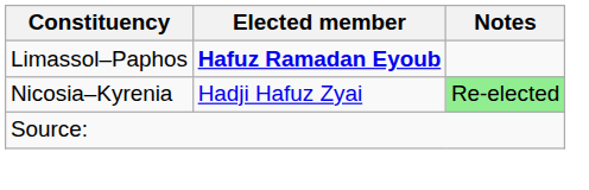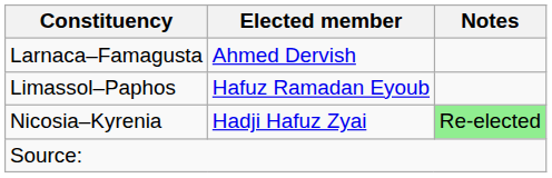+ row: Larnaca–Famagusta | Ahmed Dervish
Limassol–Paphos | Elected member: bold -> normal
